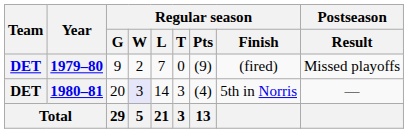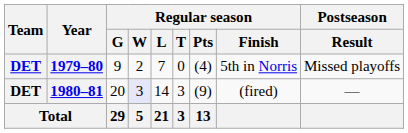1979–80 | Regular season / Pts: (9) -> (4)
1979–80 | Regular season / Finish: (fired) -> 5th in Norris
1980–81 | Regular season / Pts: (4) -> (9)
1980–81 | Regular season / Finish: 5th in Norris -> (fired)
